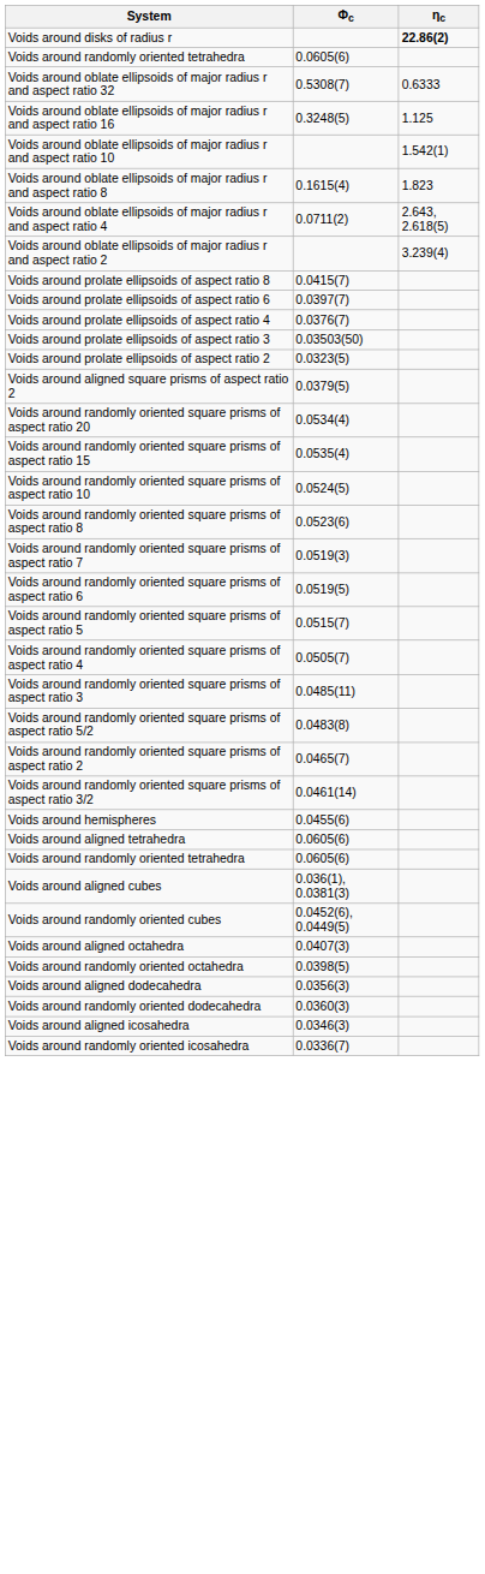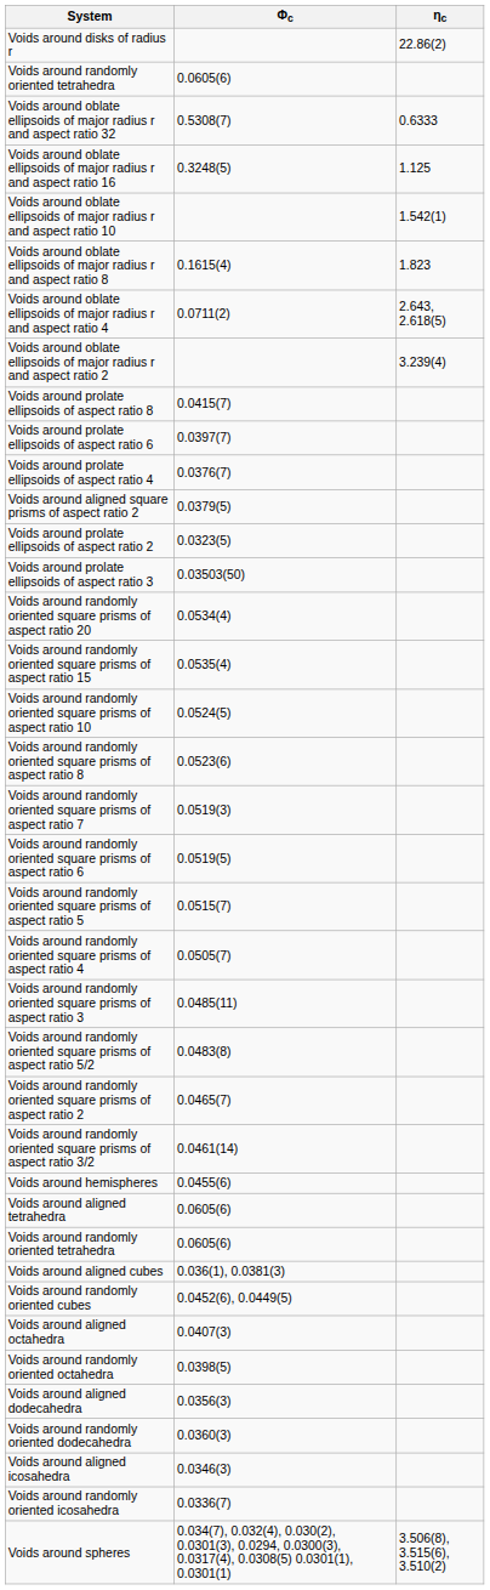Voids around disks of radius r | ηc: bold -> normal
rows swapped: Voids around prolate ellipsoids of aspect ratio 3 <-> Voids around aligned square prisms of aspect ratio 2
+ row: Voids around spheres | 0.034(7), 0.032(4), 0.030(2), 0.0301(3), 0.0294, 0.0300(3), 0.0317(4), 0.0308(5) 0.0301(1), 0.0301(1) | 3.506(8), 3.515(6), 3.510(2)
